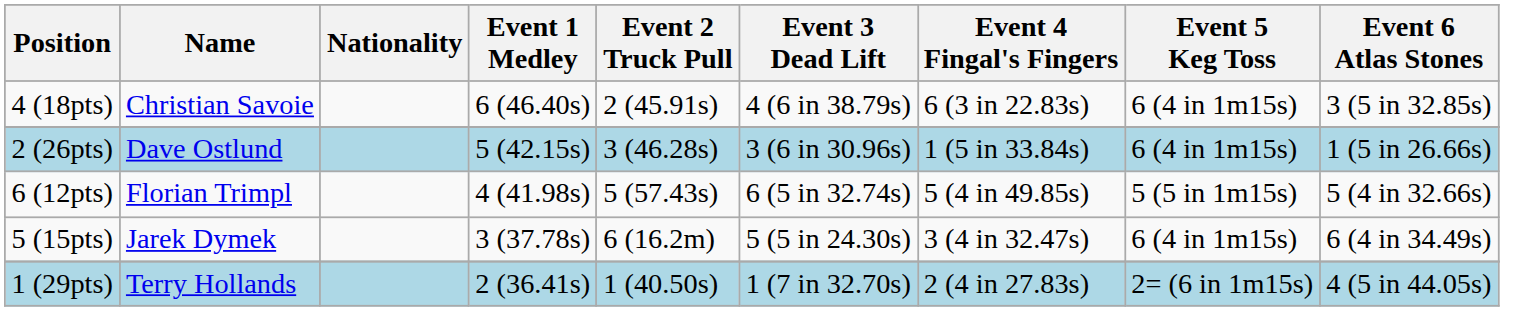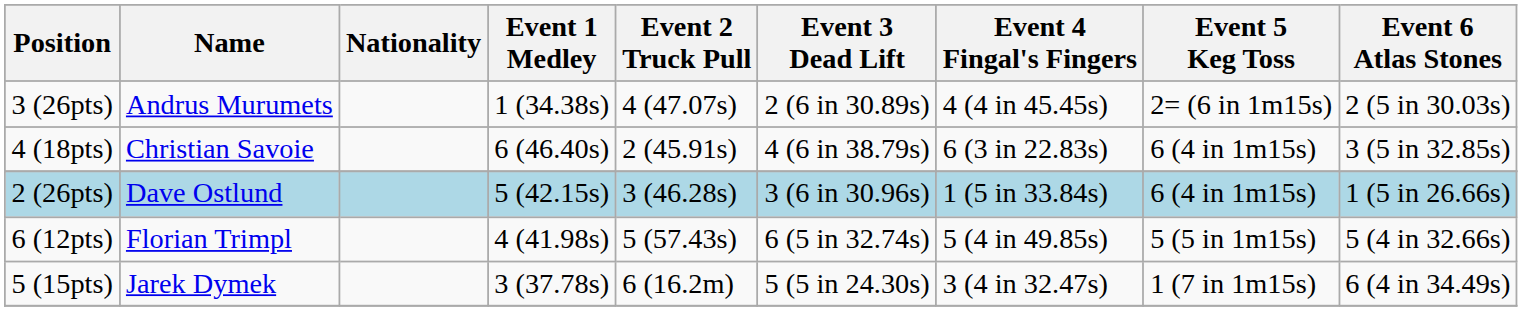+ row: 3 (26pts) | Andrus Murumets | 1 (34.38s) | 4 (47.07s) | 2 (6 in 30.89s) | 4 (4 in 45.45s) | 2= (6 in 1m15s) | 2 (5 in 30.03s)
5 (15pts) | Event 5 Keg Toss: 6 (4 in 1m15s) -> 1 (7 in 1m15s)
- row: 1 (29pts) | Terry Hollands | 2 (36.41s) | 1 (40.50s) | 1 (7 in 32.70s) | 2 (4 in 27.83s) | 2= (6 in 1m15s) | 4 (5 in 44.05s)
